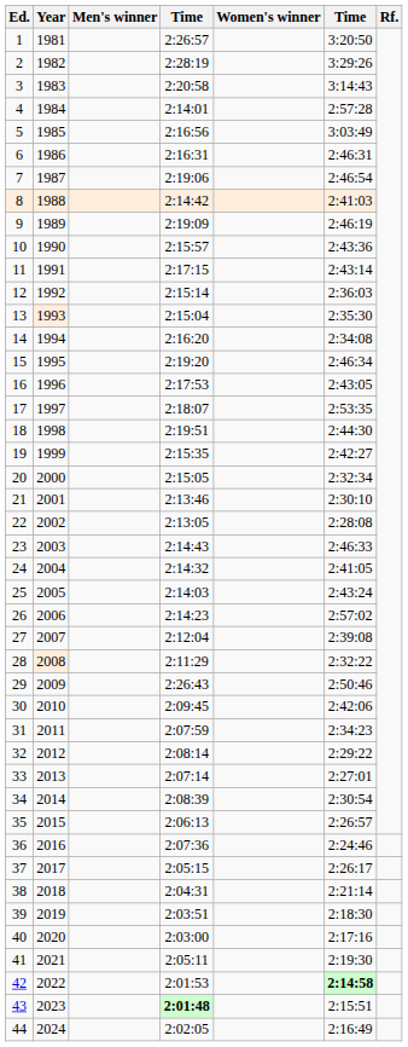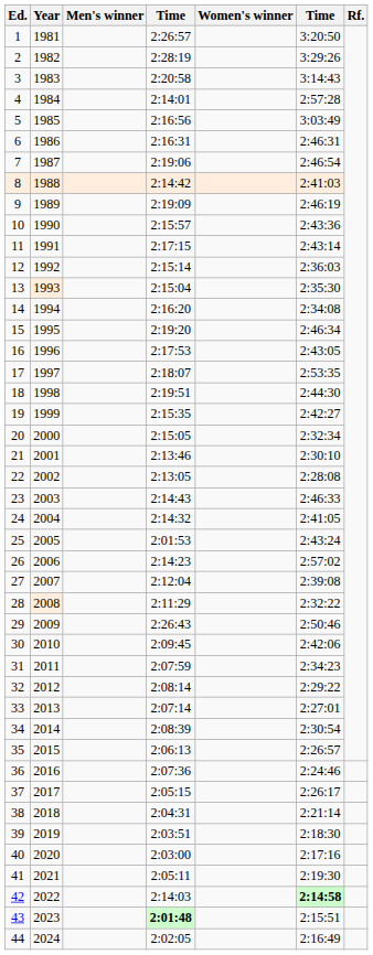25 | column 4: 2:14:03 -> 2:01:53
42 | column 4: 2:01:53 -> 2:14:03
